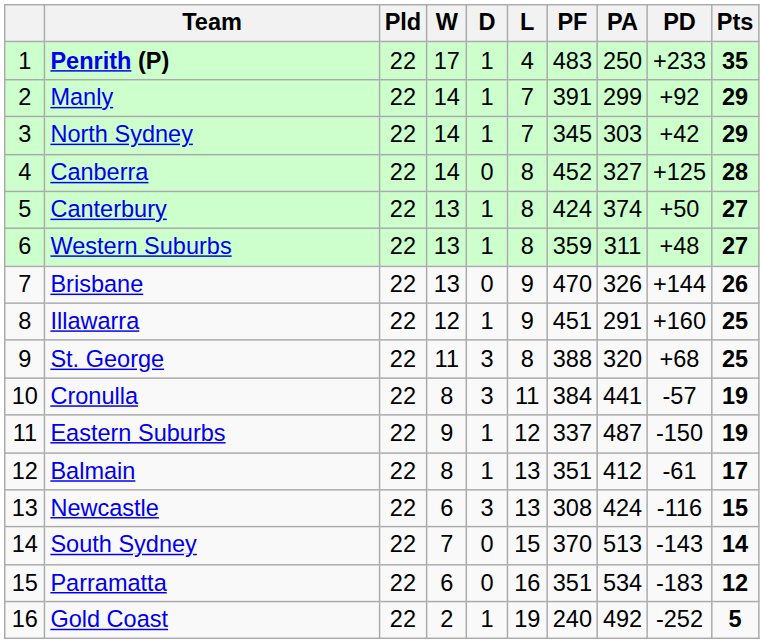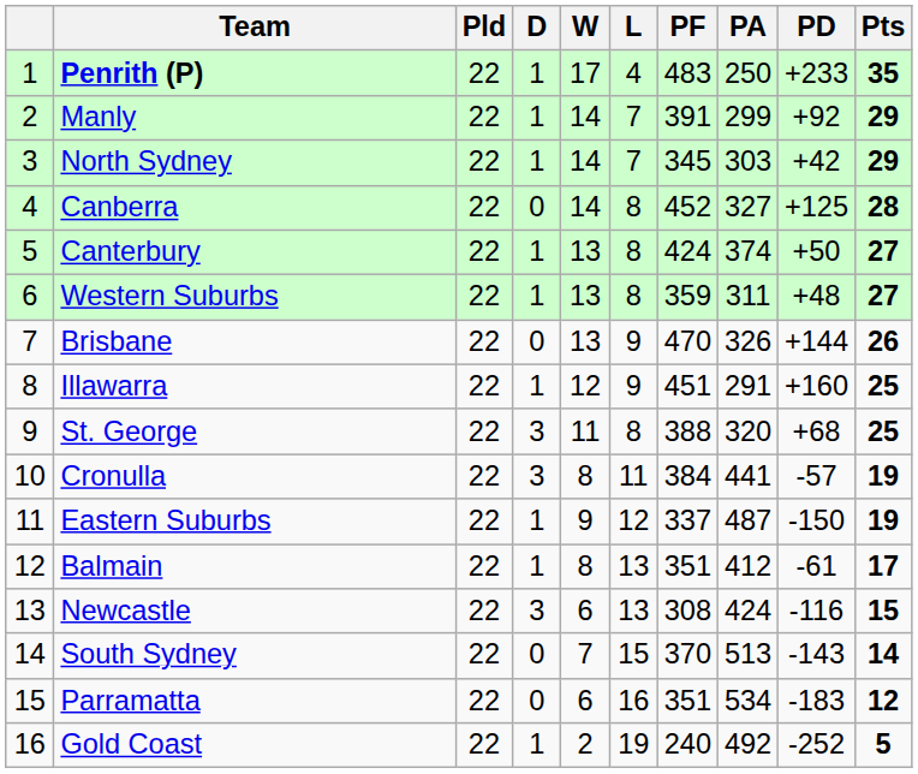columns swapped: W <-> D
